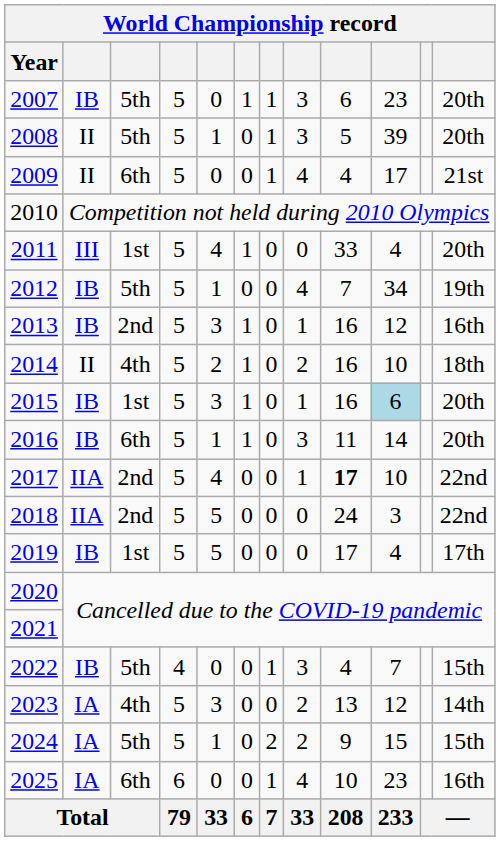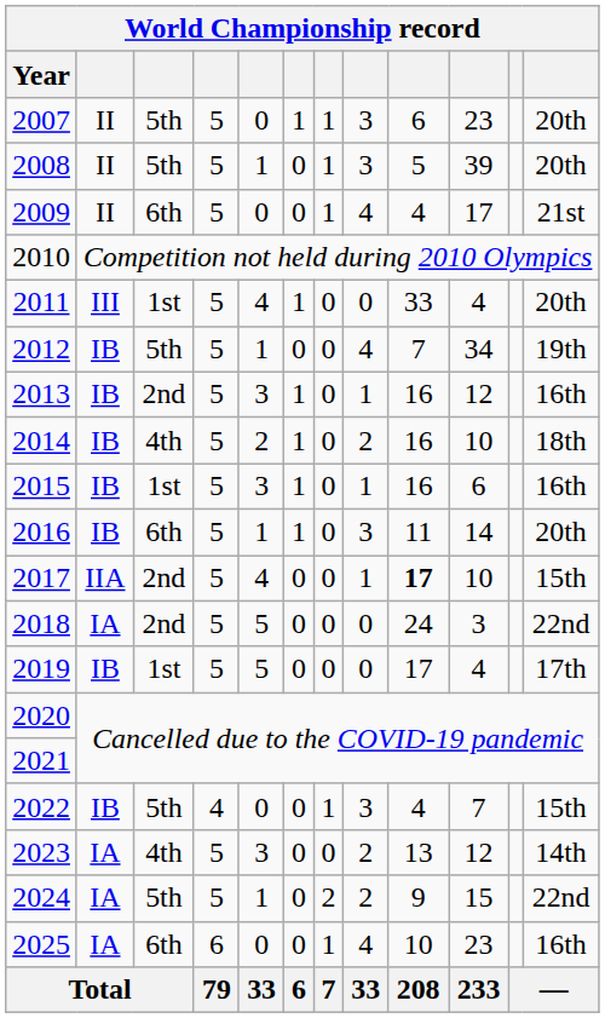2007 | column 2: IB -> II
2014 | column 2: II -> IB
2015 | column 10: lightblue background -> no background
2015 | column 12: 20th -> 16th
2017 | column 12: 22nd -> 15th
2018 | column 2: IIA -> IA
2024 | column 12: 15th -> 22nd
